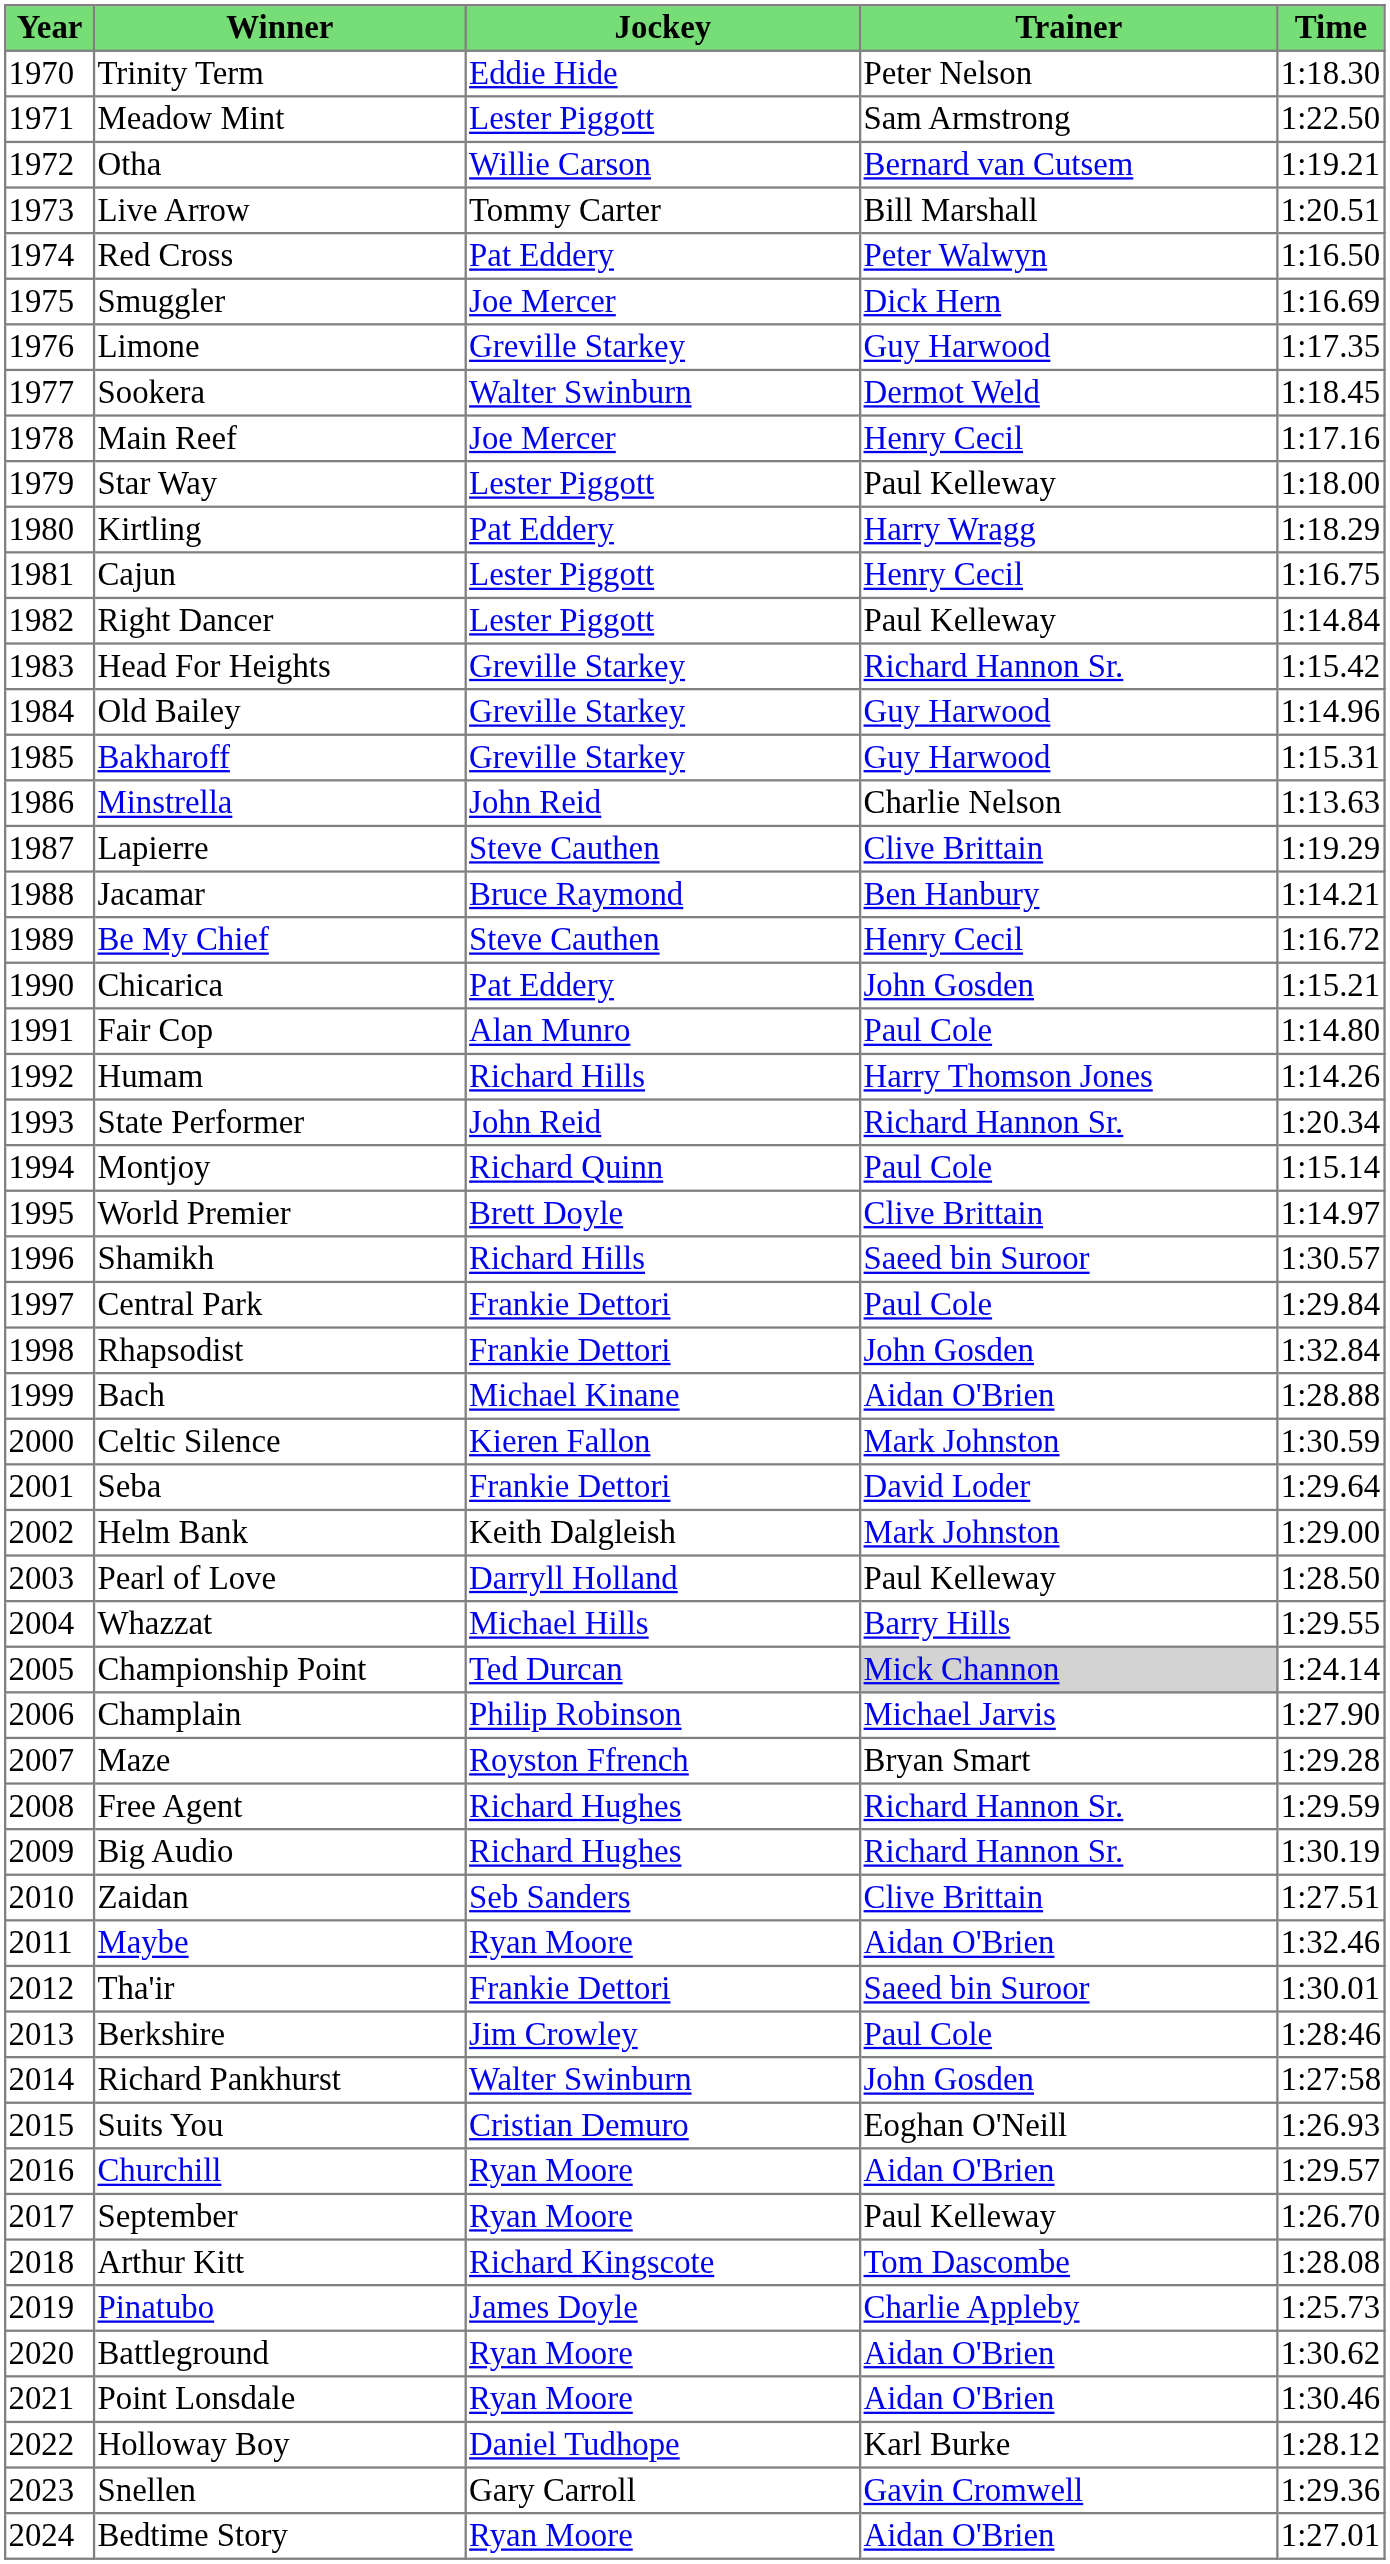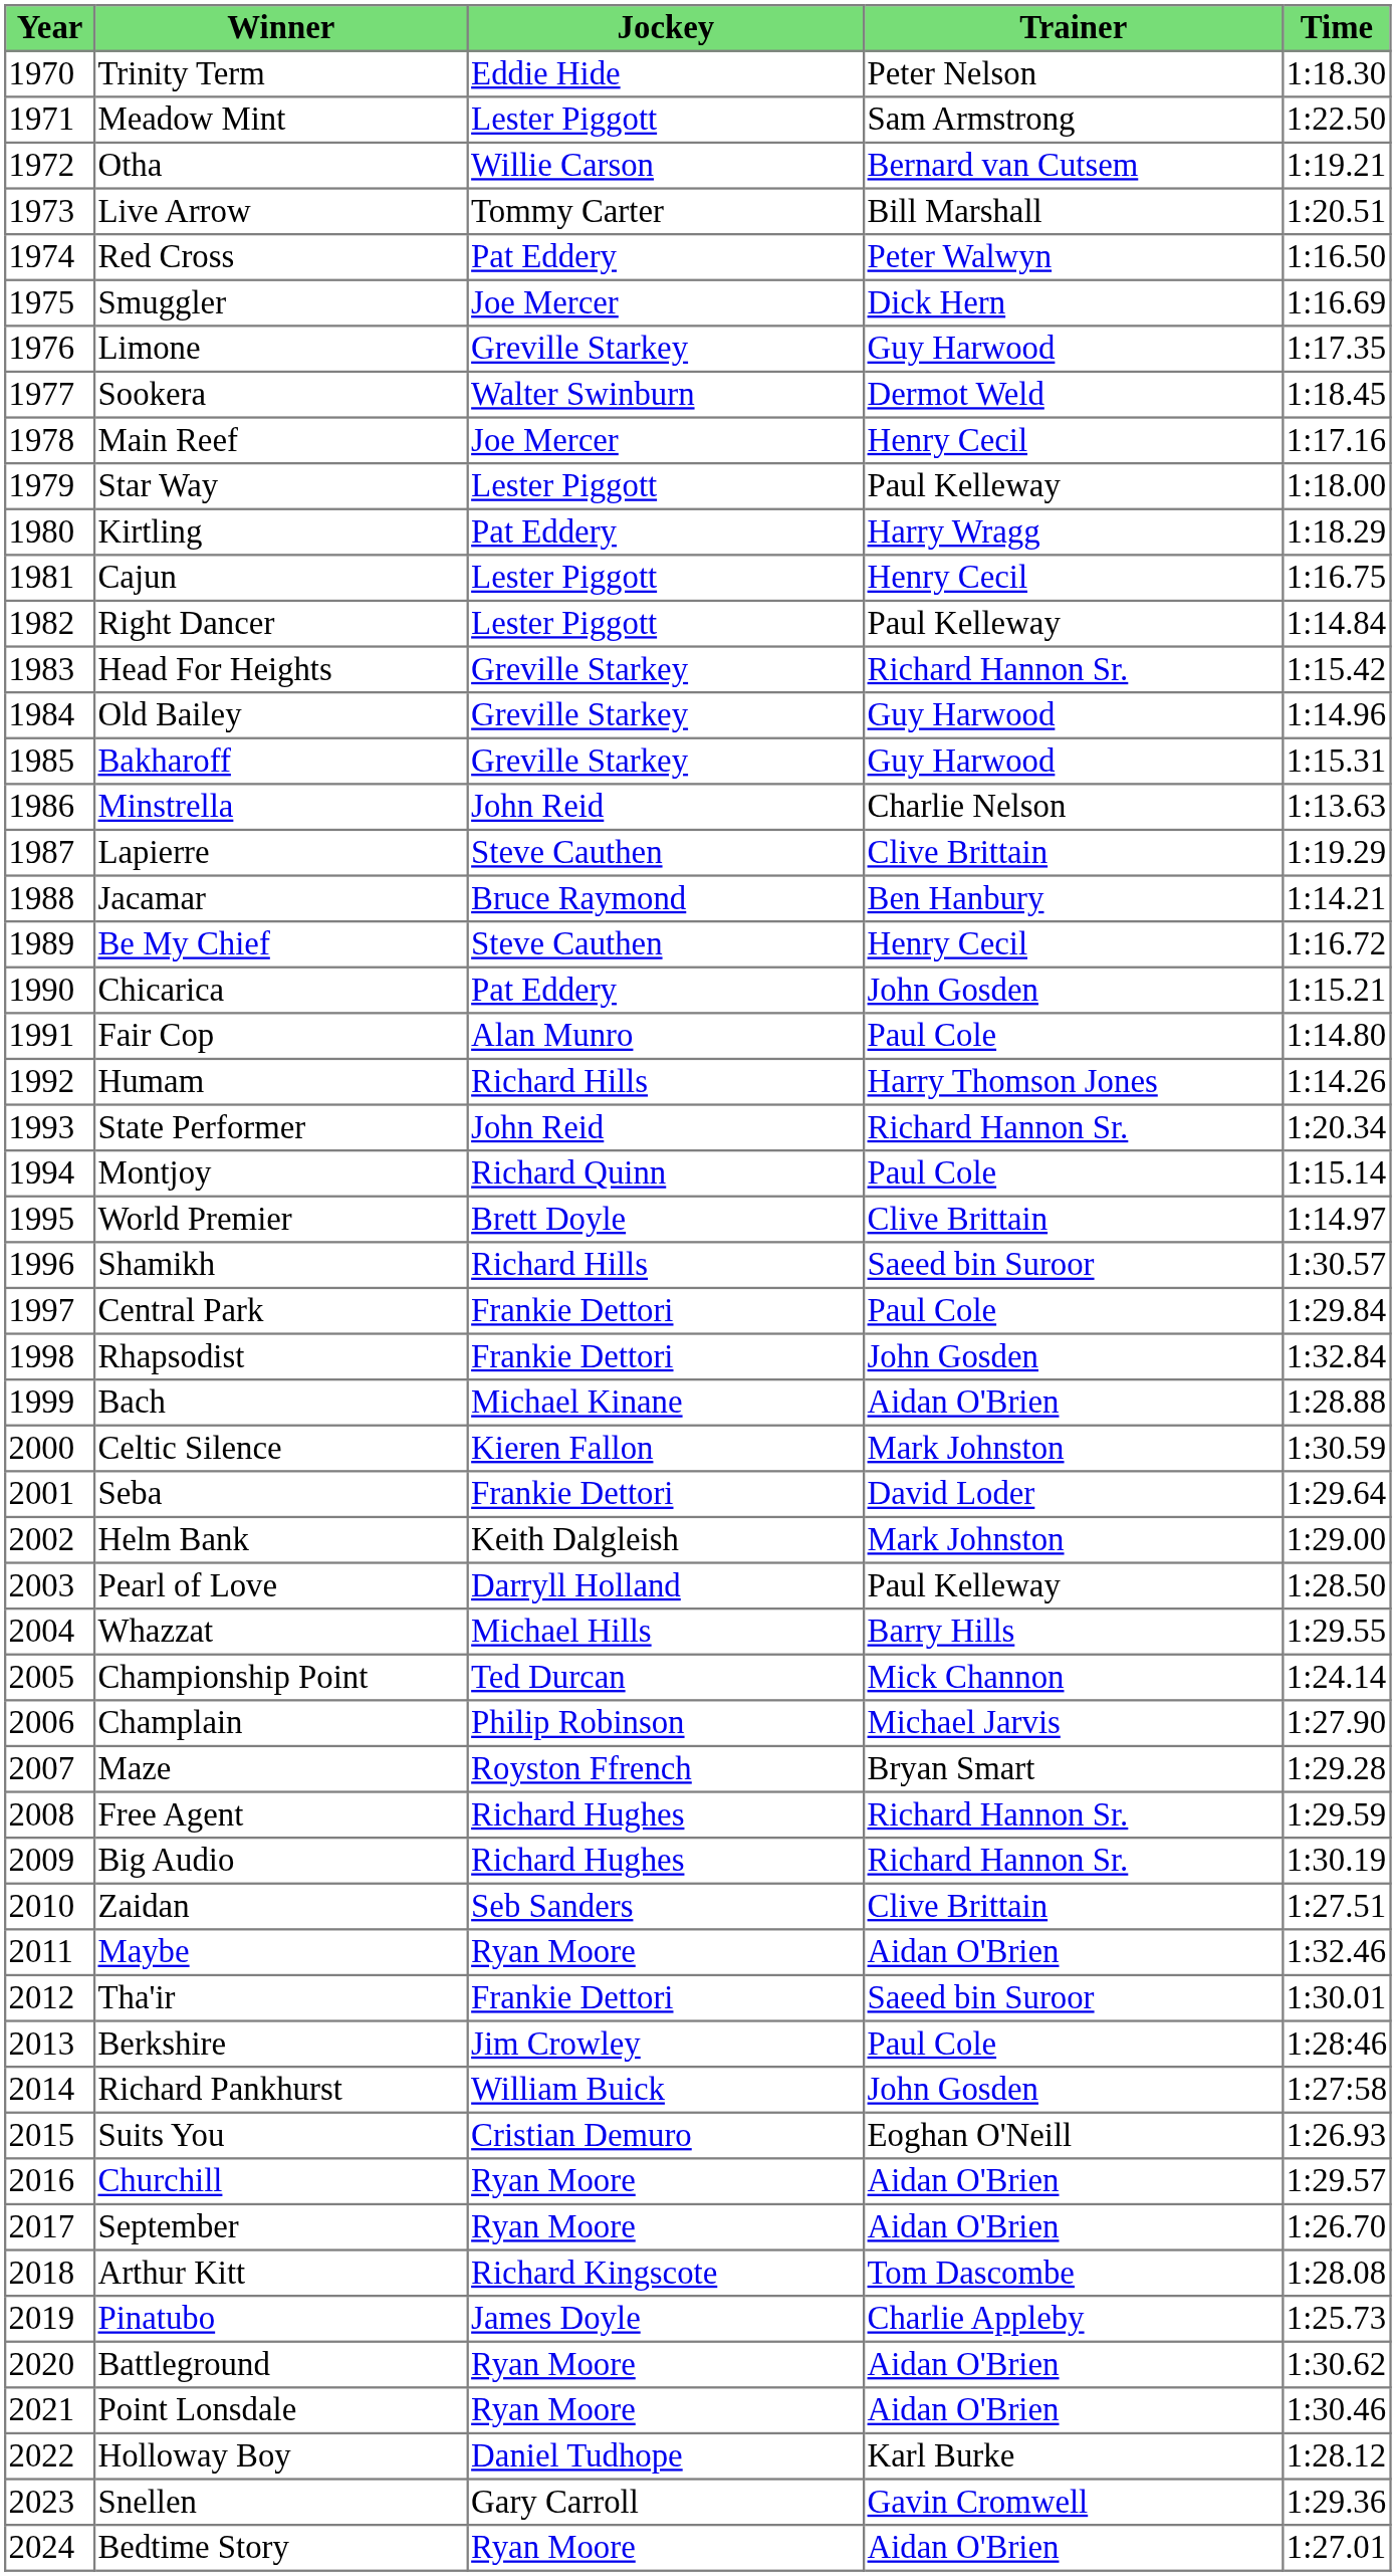Championship Point | Trainer: lightgrey background -> no background
Richard Pankhurst | Jockey: Walter Swinburn -> William Buick
September | Trainer: Paul Kelleway -> Aidan O'Brien
